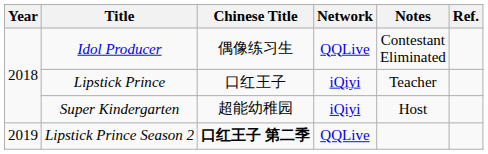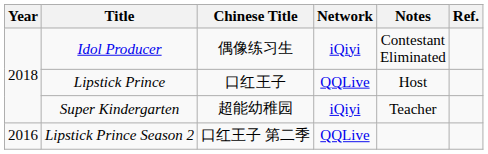Idol Producer | Network: QQLive -> iQiyi
Lipstick Prince | Network: iQiyi -> QQLive
Lipstick Prince | Notes: Teacher -> Host
Super Kindergarten | Notes: Host -> Teacher
Lipstick Prince Season 2 | Year: 2019 -> 2016
Lipstick Prince Season 2 | Chinese Title: bold -> normal
